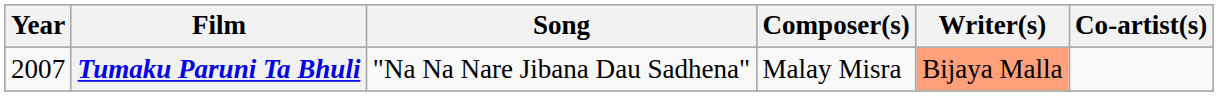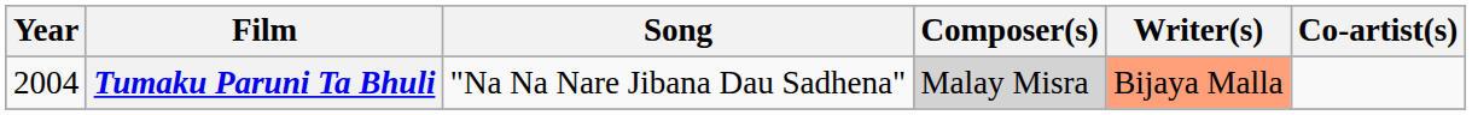Tumaku Paruni Ta Bhuli | Year: 2007 -> 2004
Tumaku Paruni Ta Bhuli | Composer(s): no background -> lightgrey background
